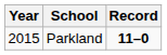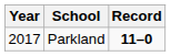Parkland | Year: 2015 -> 2017
